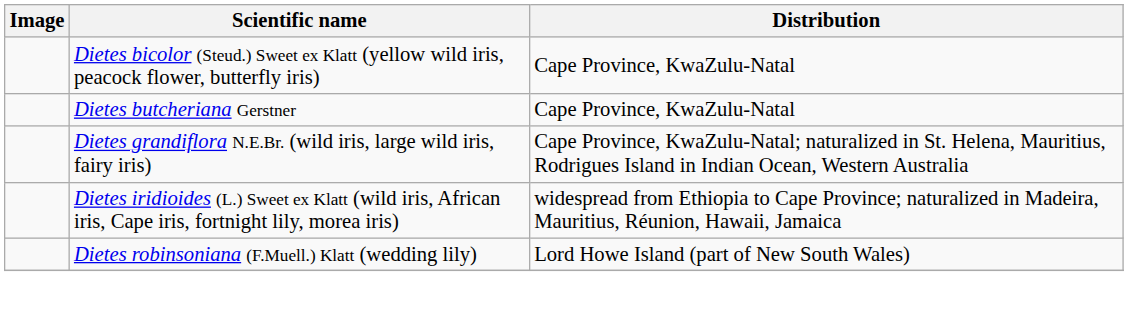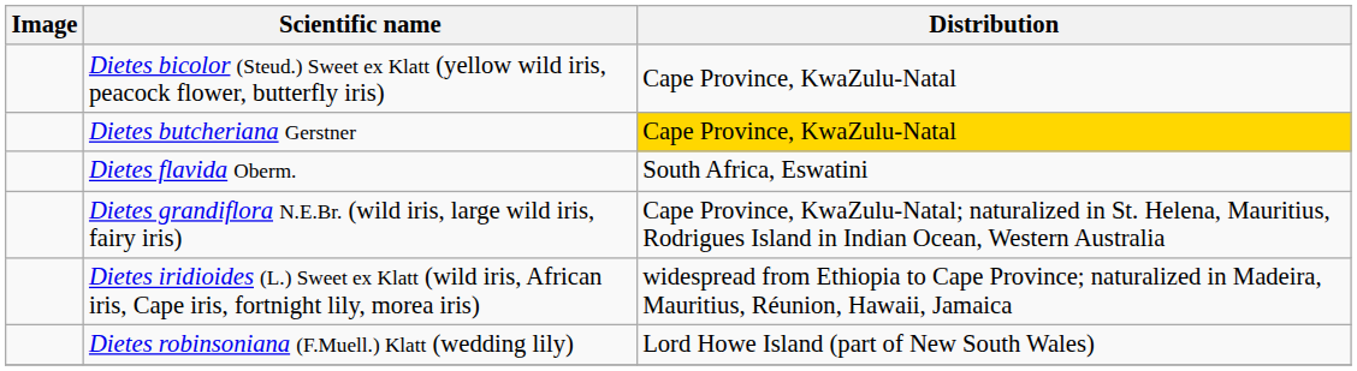Dietes butcheriana Gerstner | Distribution: no background -> gold background
+ row: Dietes flavida Oberm. | South Africa, Eswatini
